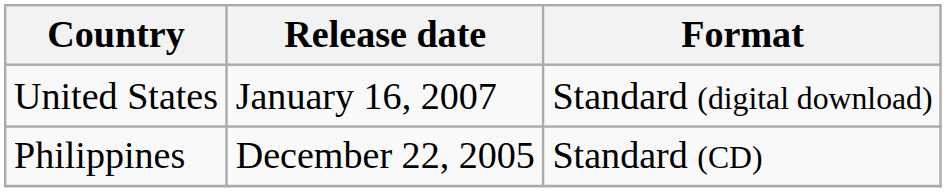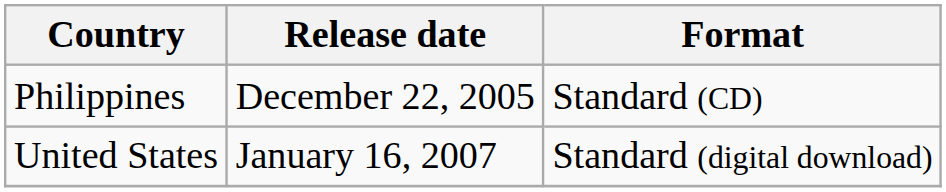rows swapped: Philippines <-> United States
